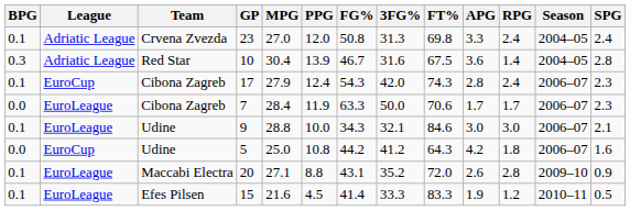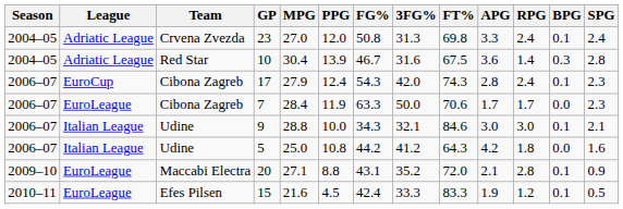columns swapped: Season <-> BPG
9 | League: EuroLeague -> Italian League
5 | League: EuroCup -> Italian League
20 | APG: 2.6 -> 2.1
15 | FG%: 41.4 -> 42.4
